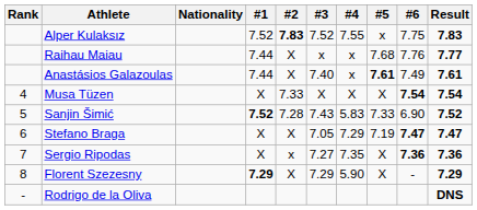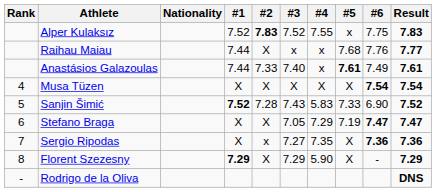Anastásios Galazoulas | #2: X -> 7.33
Musa Tüzen | #2: 7.33 -> X
